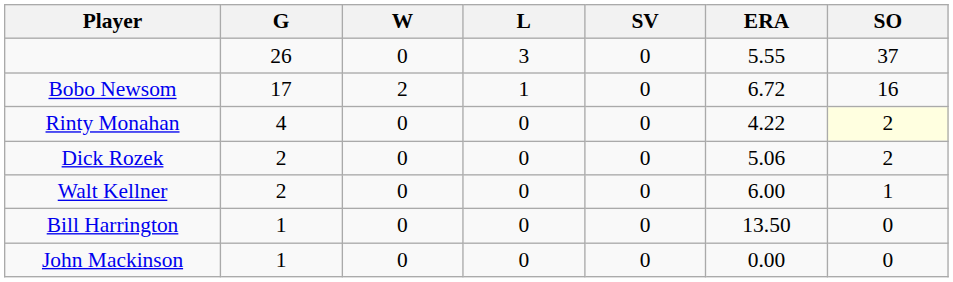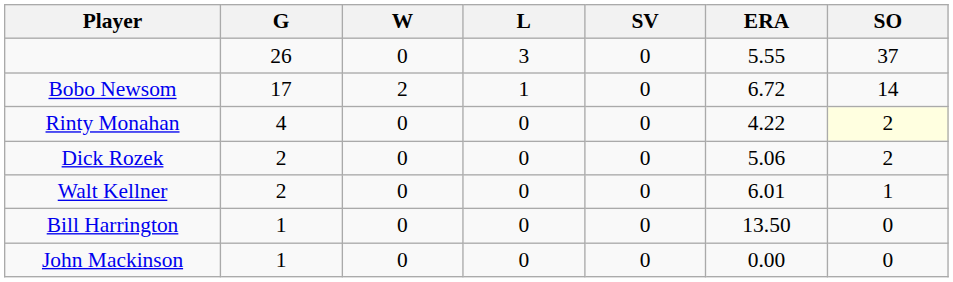Bobo Newsom | SO: 16 -> 14
Walt Kellner | ERA: 6.00 -> 6.01
